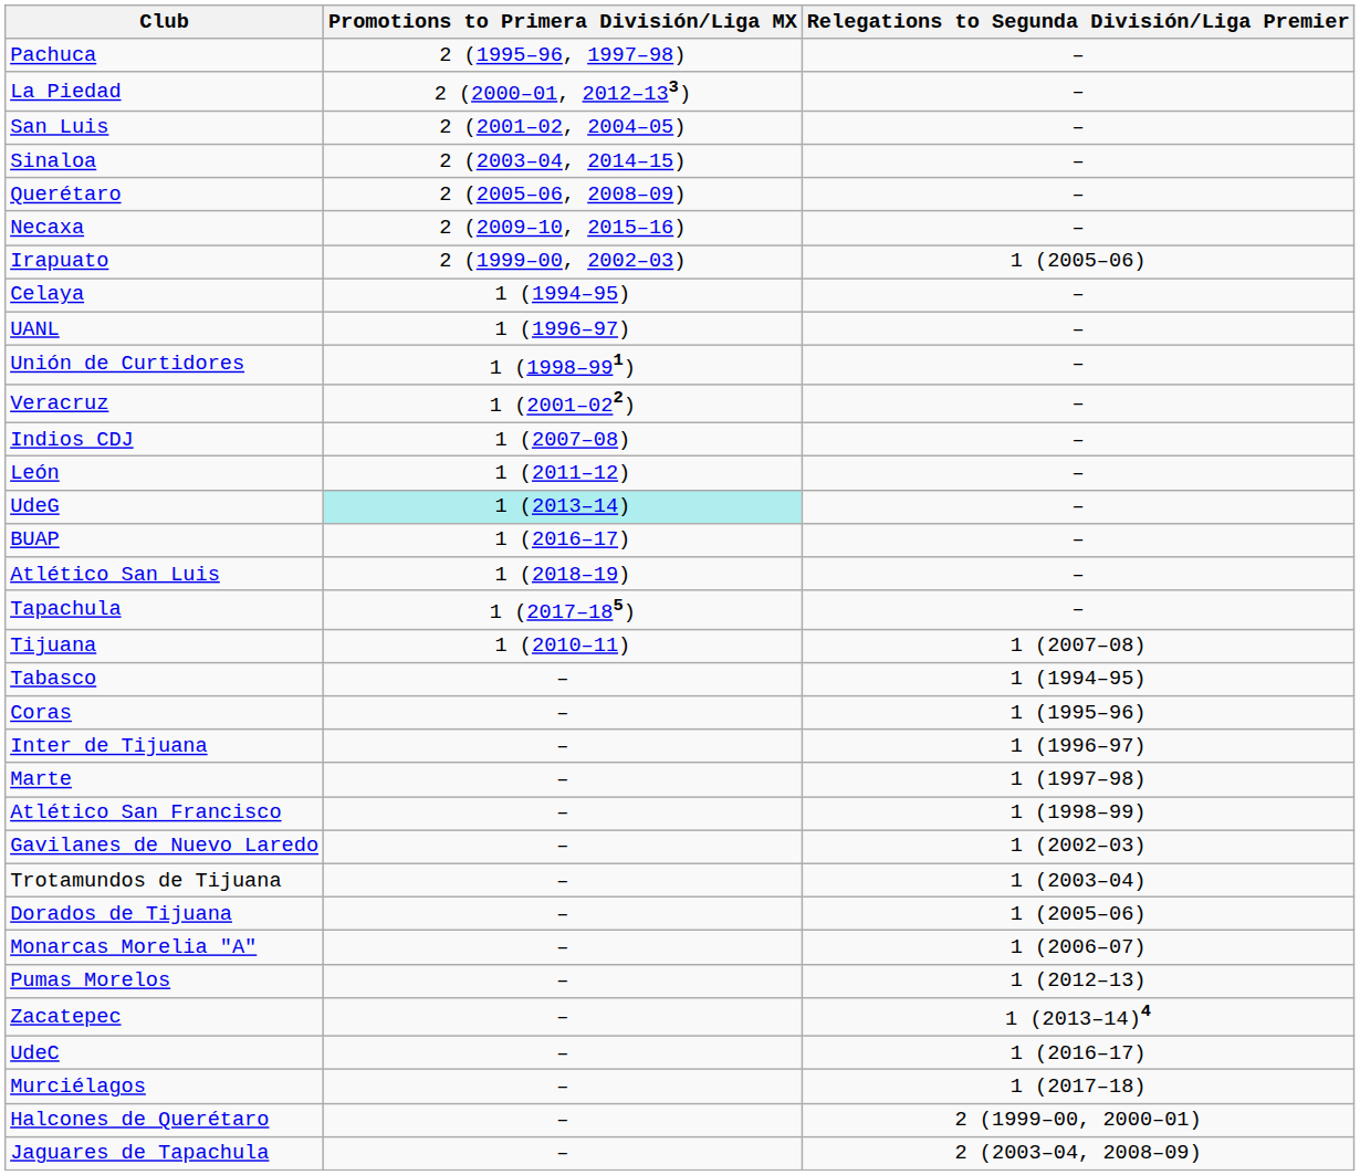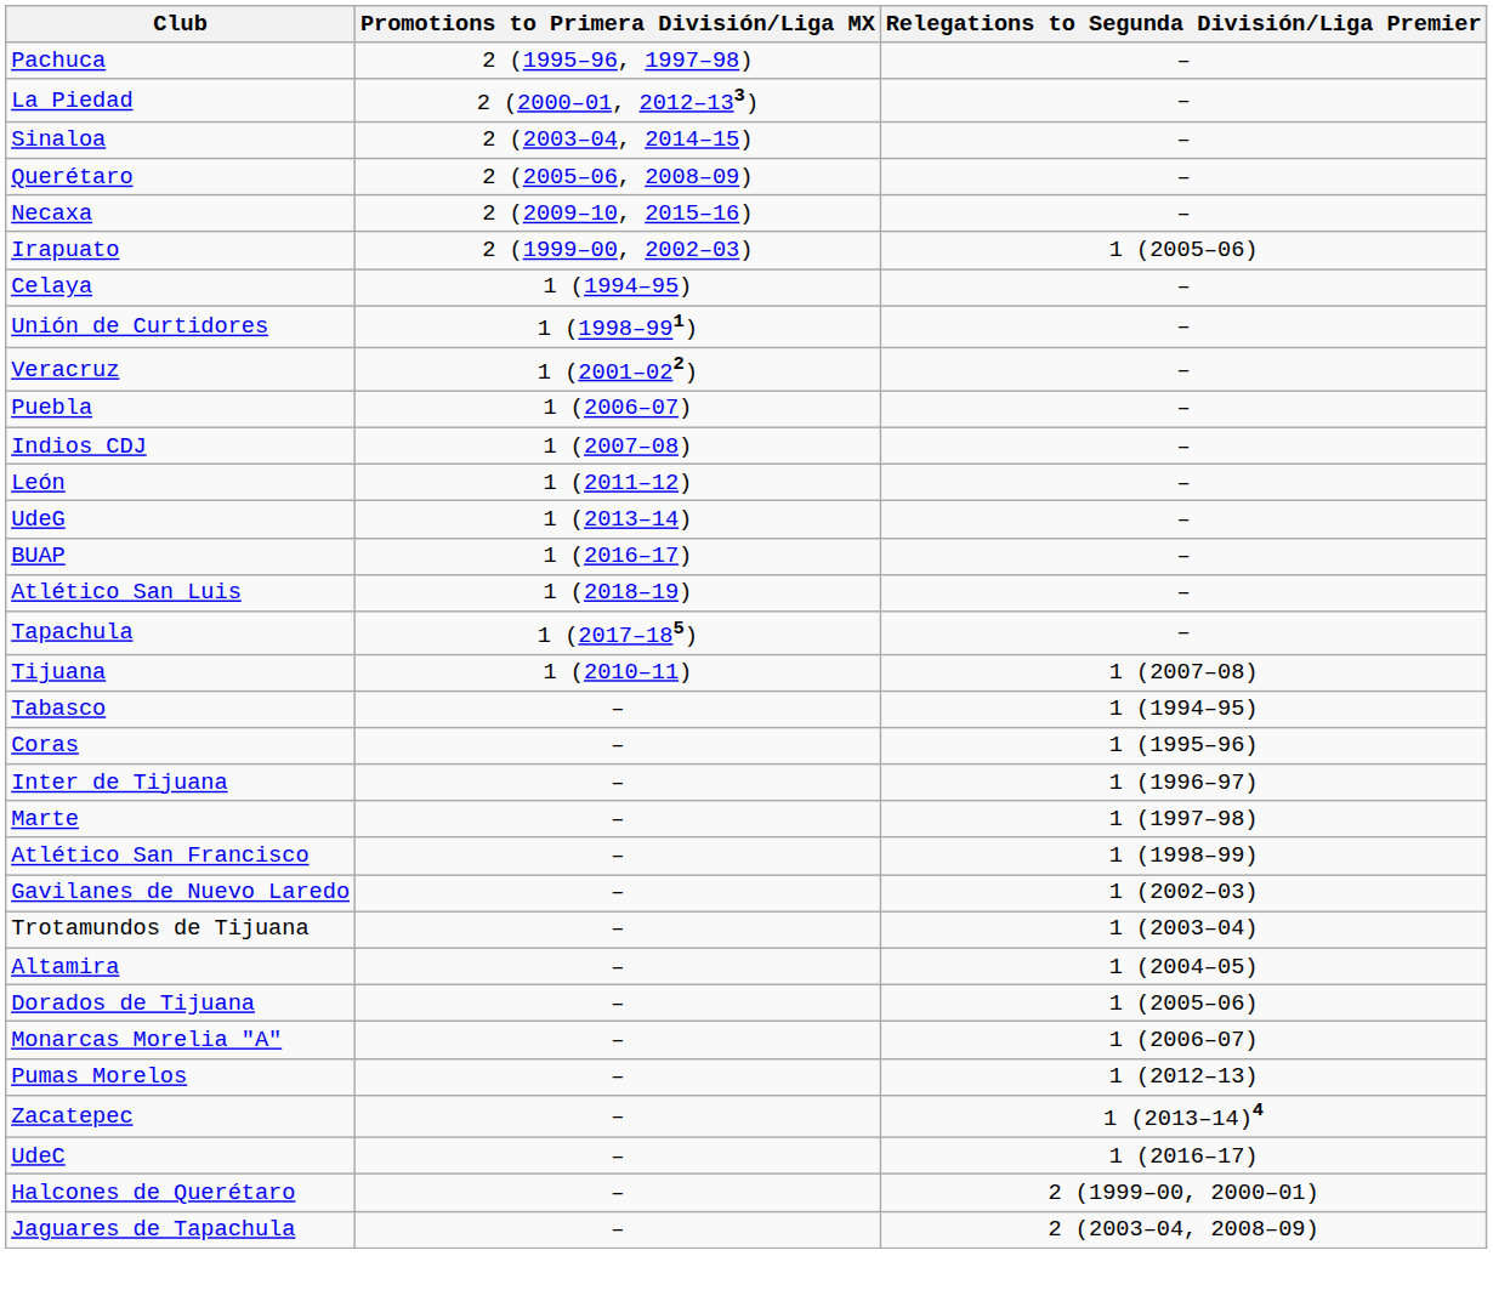- row: San Luis | 2 (2001–02, 2004–05) | –
- row: UANL | 1 (1996–97) | –
+ row: Puebla | 1 (2006–07) | –
UdeG | Promotions to Primera División/Liga MX: paleturquoise background -> no background
+ row: Altamira | – | 1 (2004–05)
- row: Murciélagos | – | 1 (2017–18)
